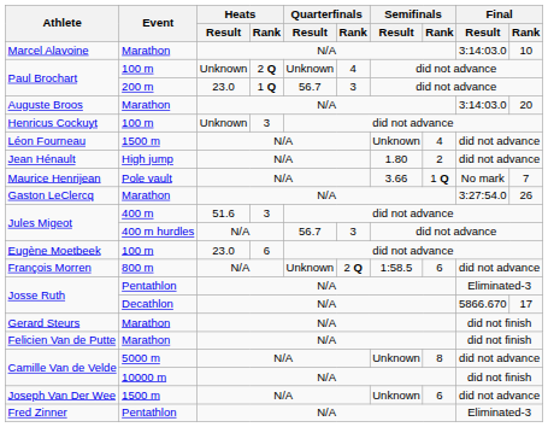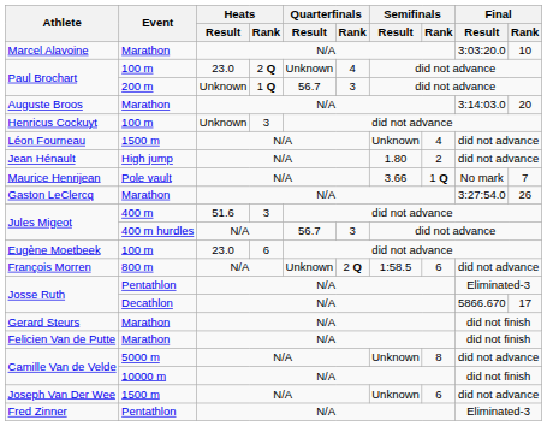Marcel Alavoine | Final / Result: 3:14:03.0 -> 3:03:20.0
Paul Brochart / 100 m | Heats / Result: Unknown -> 23.0
Paul Brochart / 200 m | Heats / Result: 23.0 -> Unknown
